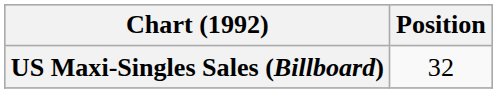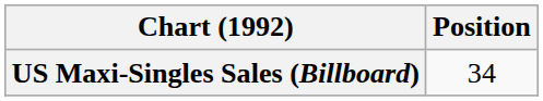US Maxi-Singles Sales (Billboard) | Position: 32 -> 34
